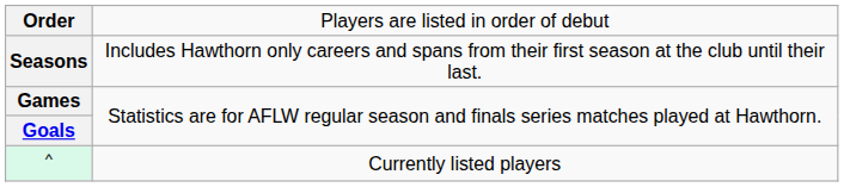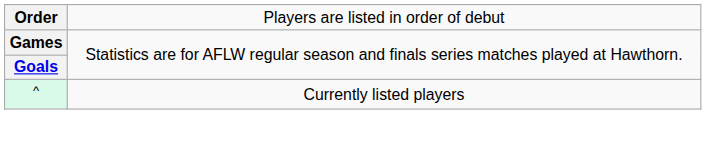- row: Seasons | Includes Hawthorn only careers and spans from their first season at the club until their last.
